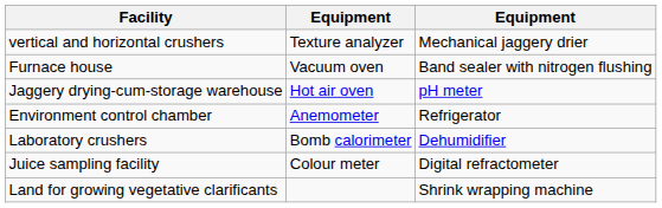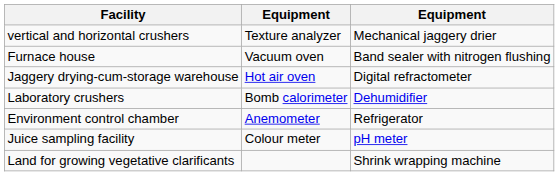Jaggery drying-cum-storage warehouse | column 3: pH meter -> Digital refractometer
rows swapped: Laboratory crushers <-> Environment control chamber
Juice sampling facility | column 3: Digital refractometer -> pH meter
